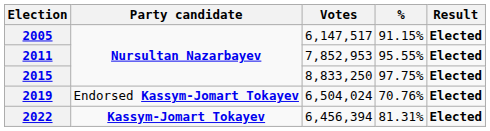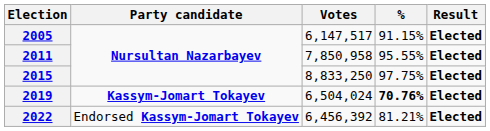2011 | Votes: 7,852,953 -> 7,850,958
2019 | Party candidate: Endorsed Kassym-Jomart Tokayev -> Kassym-Jomart Tokayev
2019 | %: normal -> bold
2022 | Party candidate: Kassym-Jomart Tokayev -> Endorsed Kassym-Jomart Tokayev
2022 | Votes: 6,456,394 -> 6,456,392
2022 | %: 81.31% -> 81.21%
